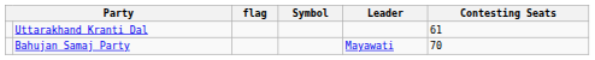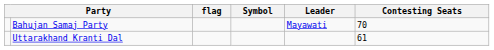rows swapped: Bahujan Samaj Party <-> Uttarakhand Kranti Dal
